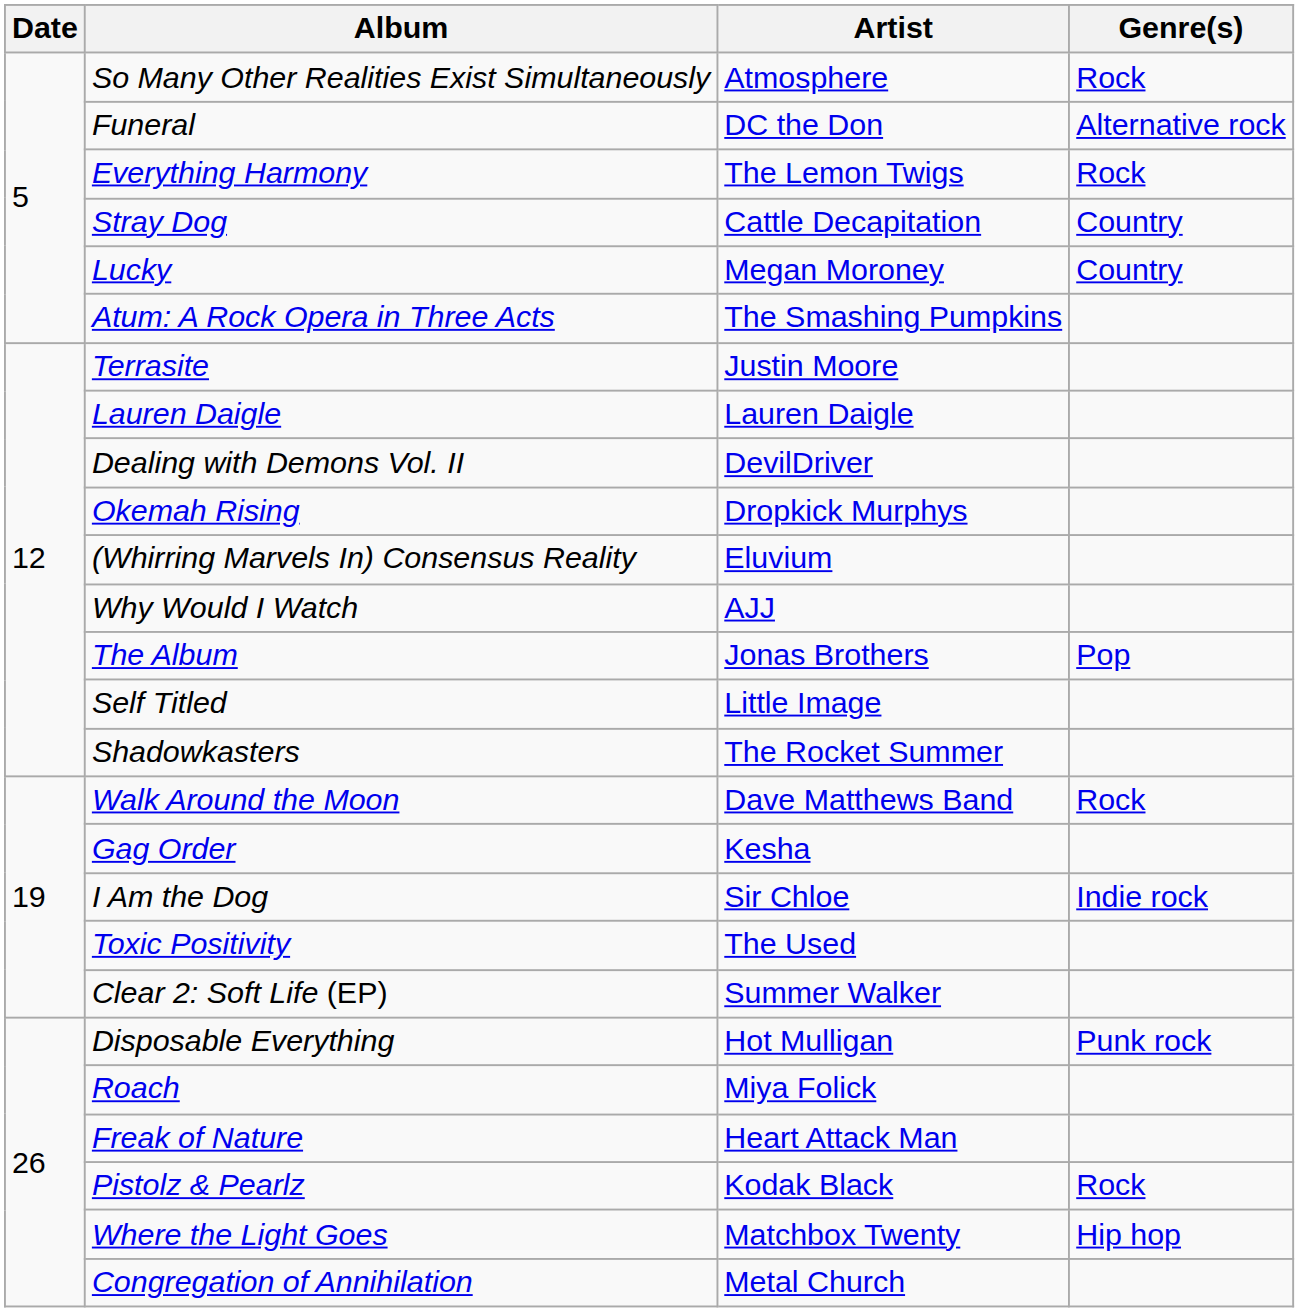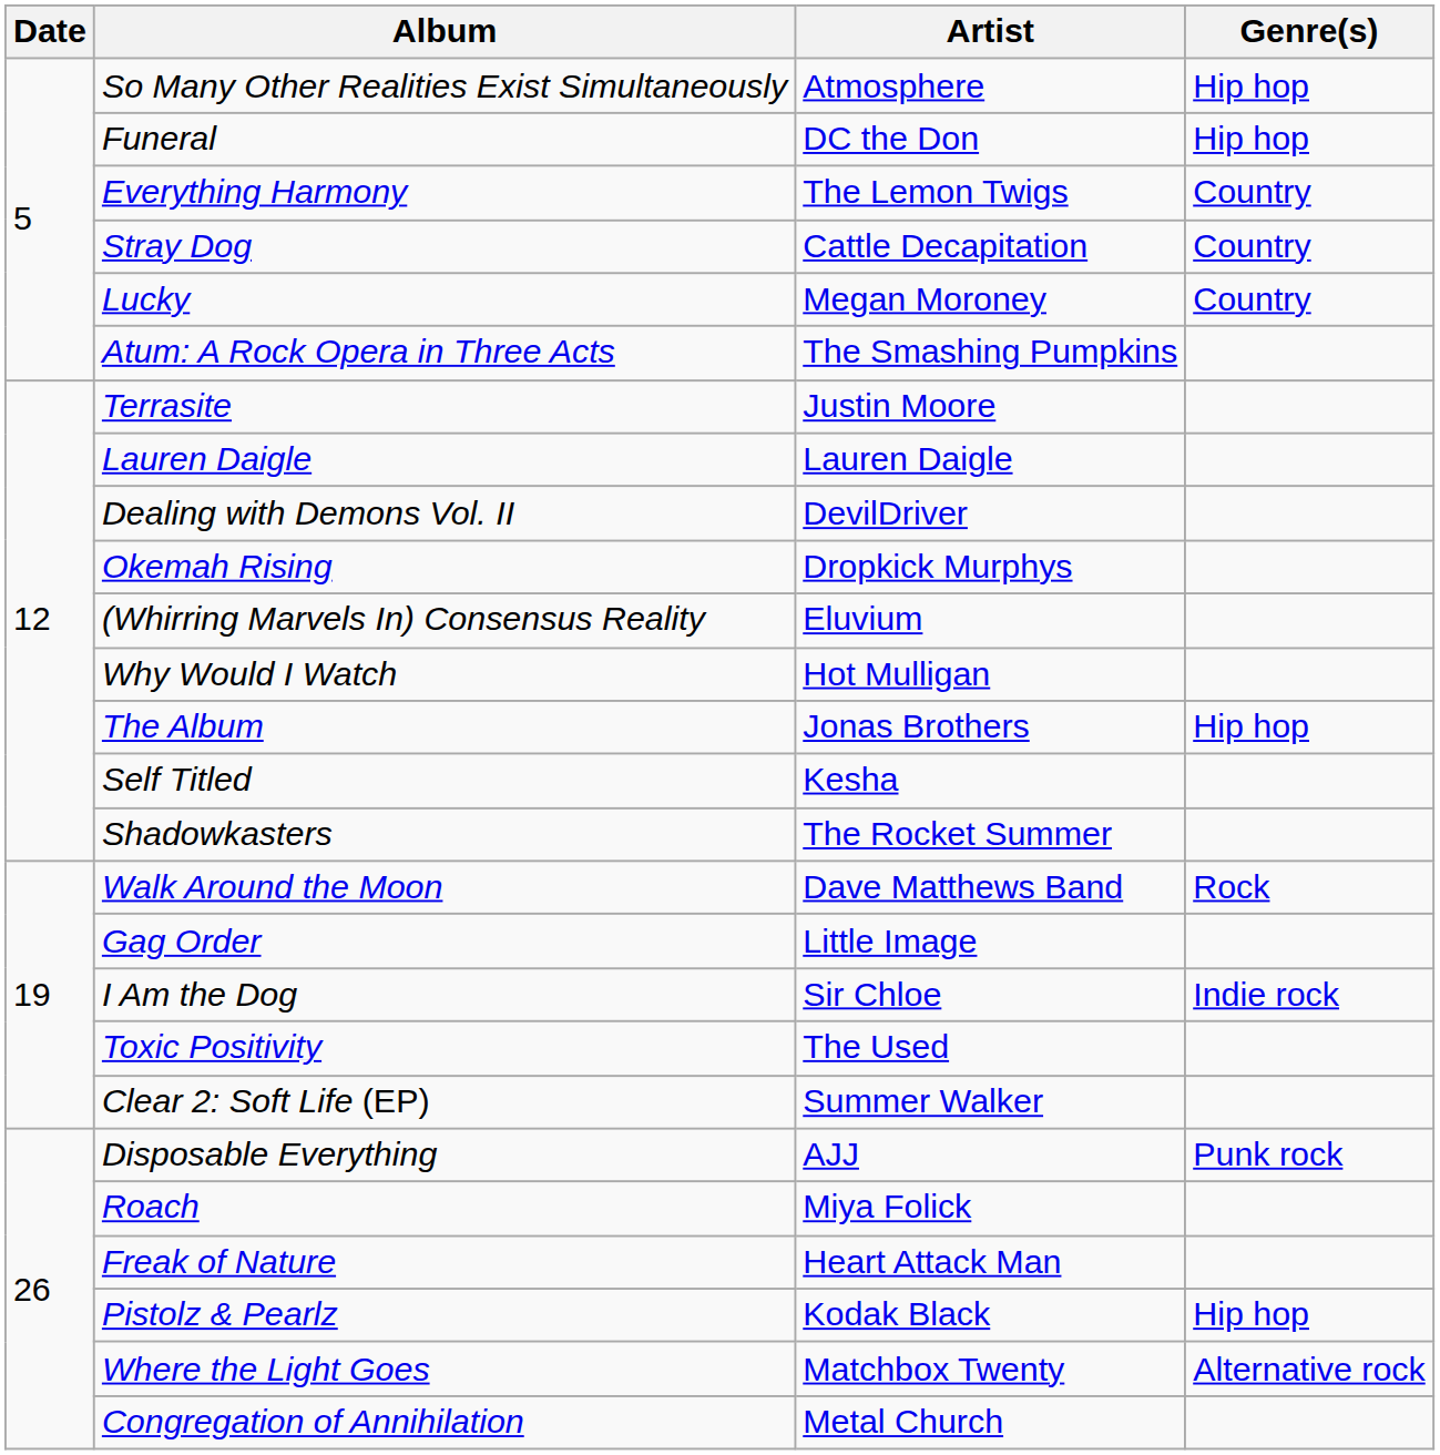So Many Other Realities Exist Simultaneously | Genre(s): Rock -> Hip hop
Funeral | Genre(s): Alternative rock -> Hip hop
Everything Harmony | Genre(s): Rock -> Country
Why Would I Watch | Artist: AJJ -> Hot Mulligan
The Album | Genre(s): Pop -> Hip hop
Self Titled | Artist: Little Image -> Kesha
Gag Order | Artist: Kesha -> Little Image
Disposable Everything | Artist: Hot Mulligan -> AJJ
Pistolz & Pearlz | Genre(s): Rock -> Hip hop
Where the Light Goes | Genre(s): Hip hop -> Alternative rock
